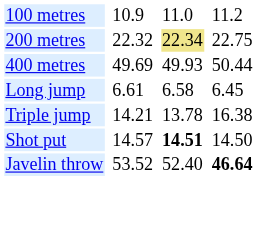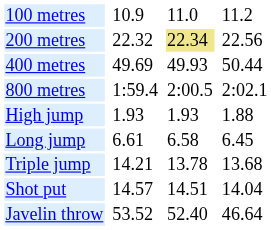200 metres | column 7: 22.75 -> 22.56
+ row: 800 metres | 1:59.4 | 2:00.5 | 2:02.1
+ row: High jump | 1.93 | 1.93 | 1.88
Triple jump | column 7: 16.38 -> 13.68
Shot put | column 5: bold -> normal
Shot put | column 7: 14.50 -> 14.04
Javelin throw | column 7: bold -> normal
